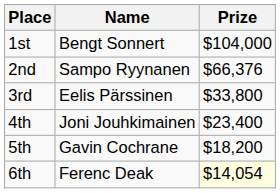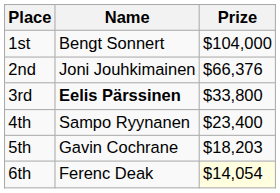2nd | Name: Sampo Ryynanen -> Joni Jouhkimainen
3rd | Name: normal -> bold
4th | Name: Joni Jouhkimainen -> Sampo Ryynanen
5th | Prize: $18,200 -> $18,203
